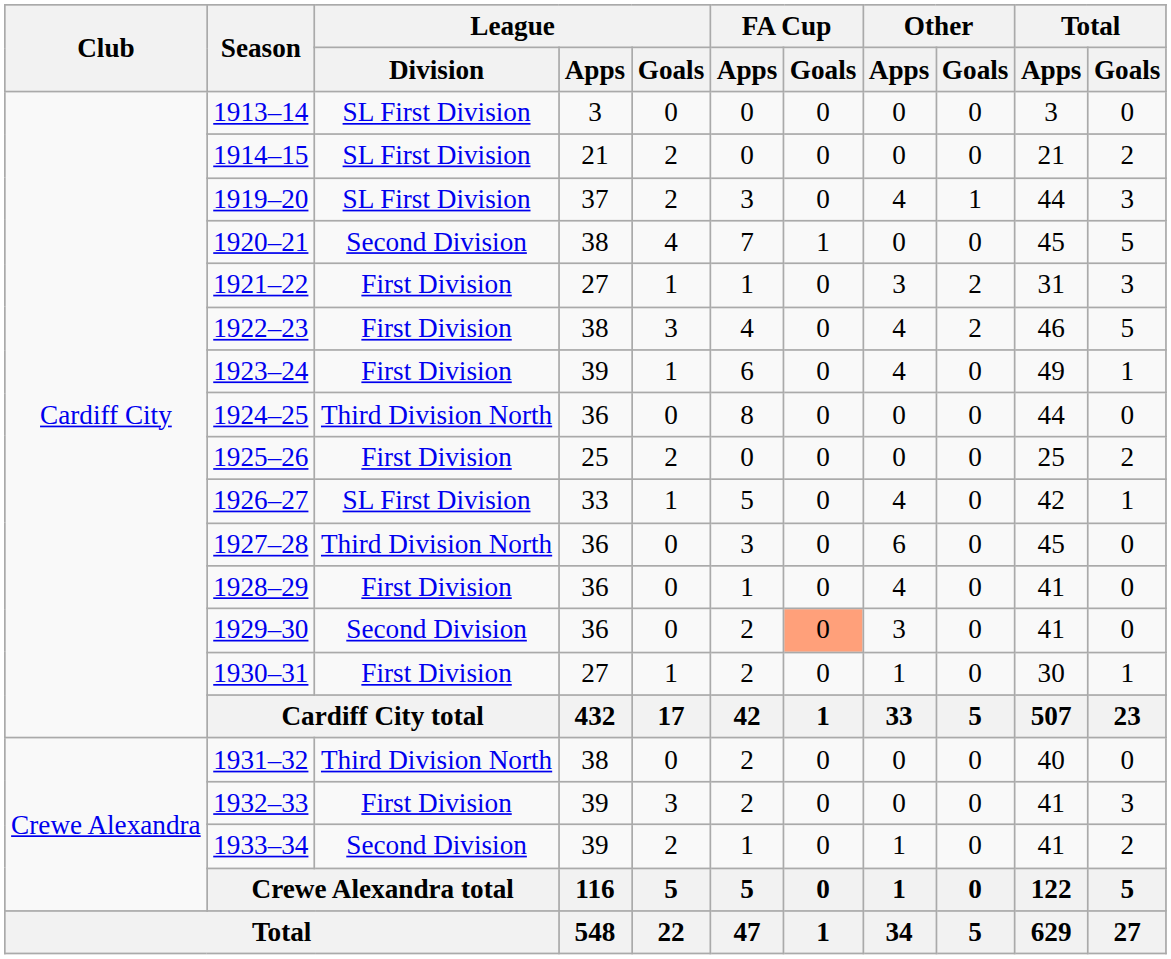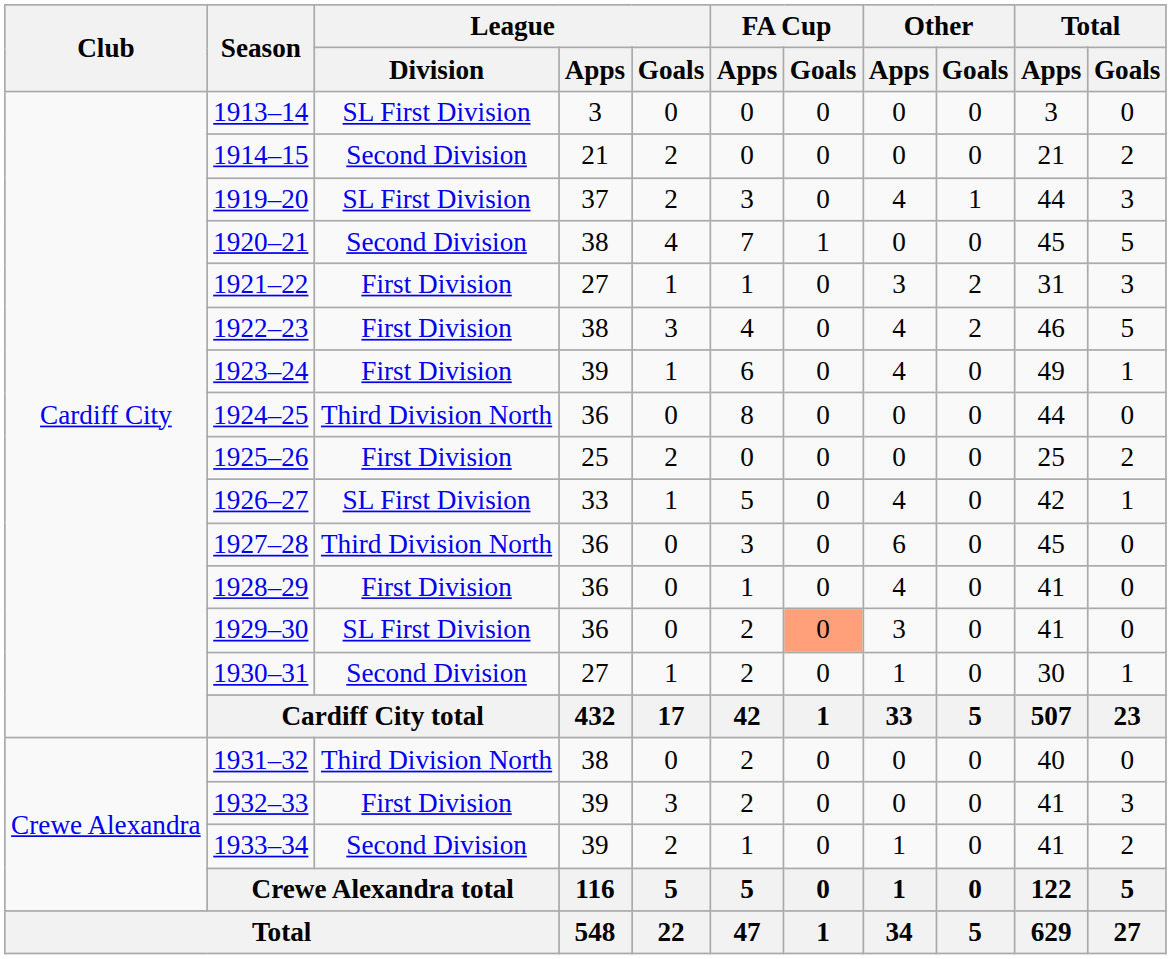1914–15 | League / Division: SL First Division -> Second Division
1929–30 | League / Division: Second Division -> SL First Division
1930–31 | League / Division: First Division -> Second Division
